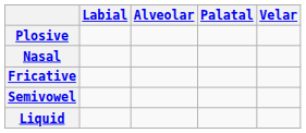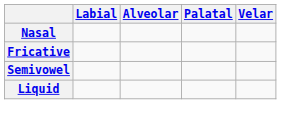- row: Plosive
